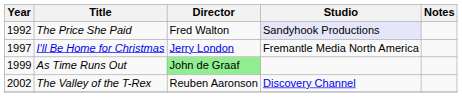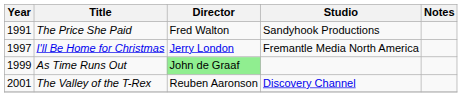The Price She Paid | Year: 1992 -> 1991
The Price She Paid | Studio: lavender background -> no background
The Valley of the T-Rex | Year: 2002 -> 2001
